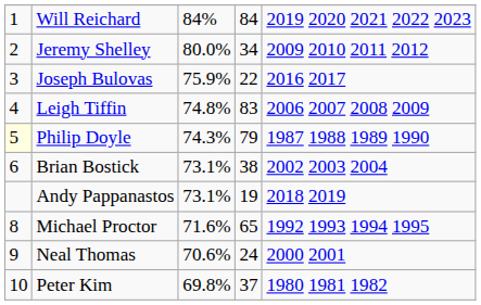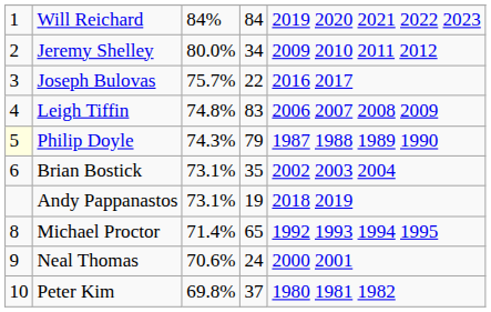Joseph Bulovas | column 3: 75.9% -> 75.7%
Brian Bostick | column 4: 38 -> 35
Michael Proctor | column 3: 71.6% -> 71.4%
